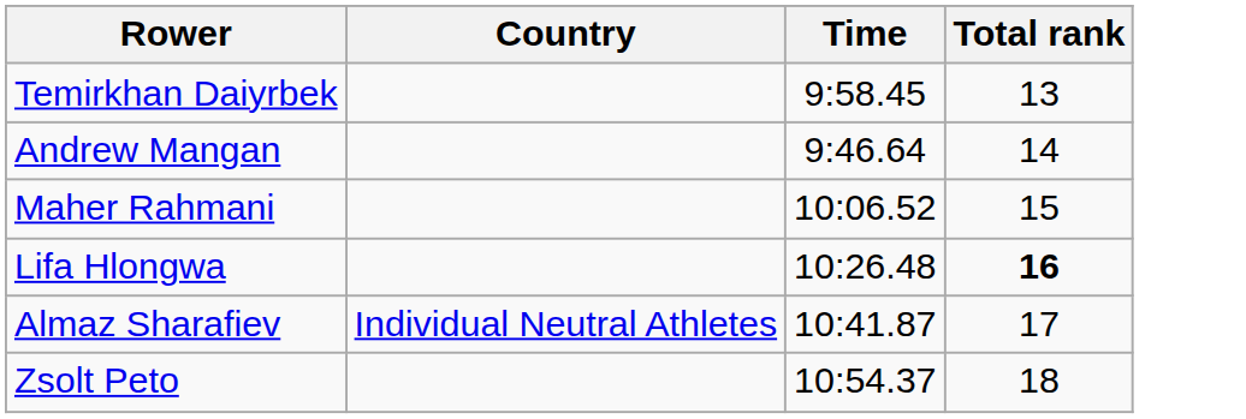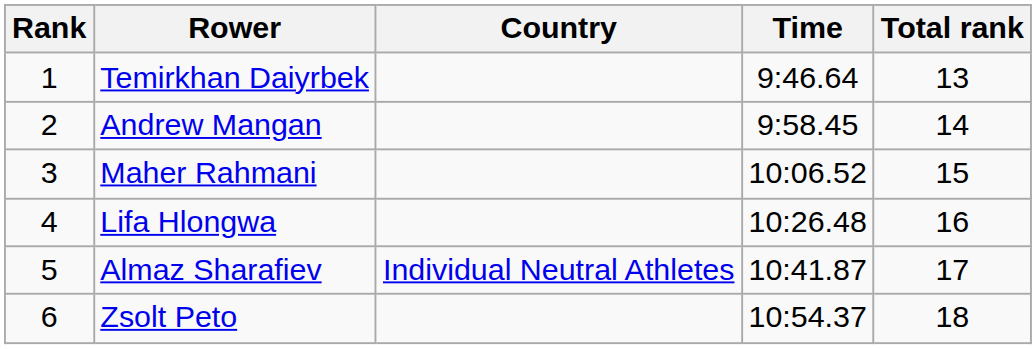+ column: Rank | 1 | 2 | 3 | 4 | 5 | 6
Temirkhan Daiyrbek | Time: 9:58.45 -> 9:46.64
Andrew Mangan | Time: 9:46.64 -> 9:58.45
Lifa Hlongwa | Total rank: bold -> normal
